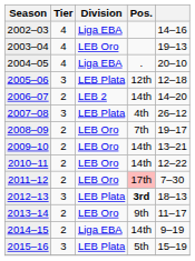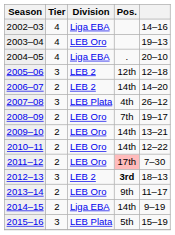2005–06 | Division: LEB Plata -> LEB 2
2012–13 | Division: LEB Plata -> LEB 2
